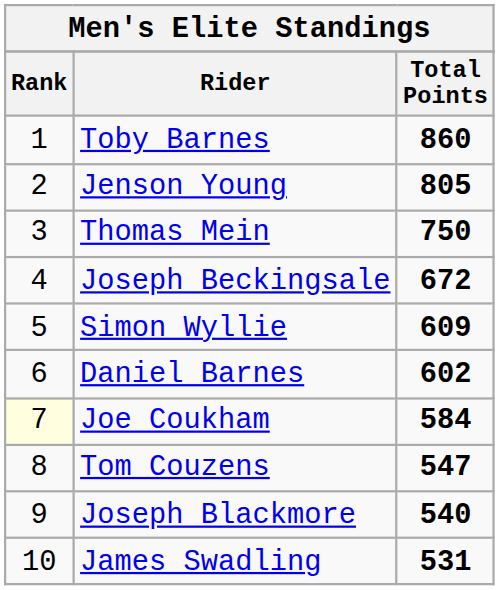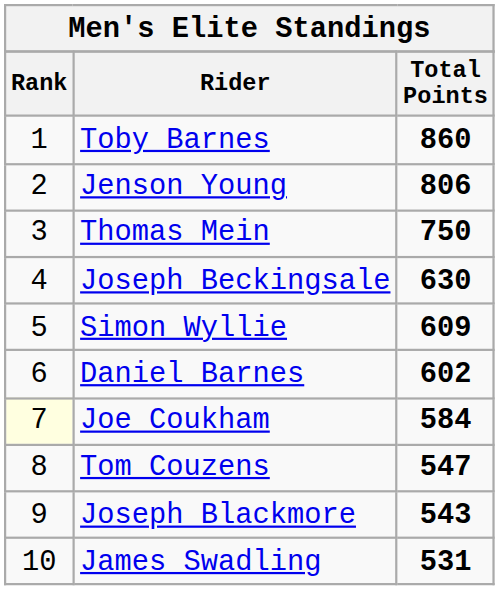Jenson Young | Total Points: 805 -> 806
Joseph Beckingsale | Total Points: 672 -> 630
Joseph Blackmore | Total Points: 540 -> 543
